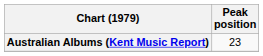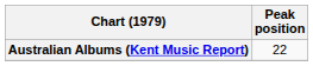Australian Albums (Kent Music Report) | Peak position: 23 -> 22
